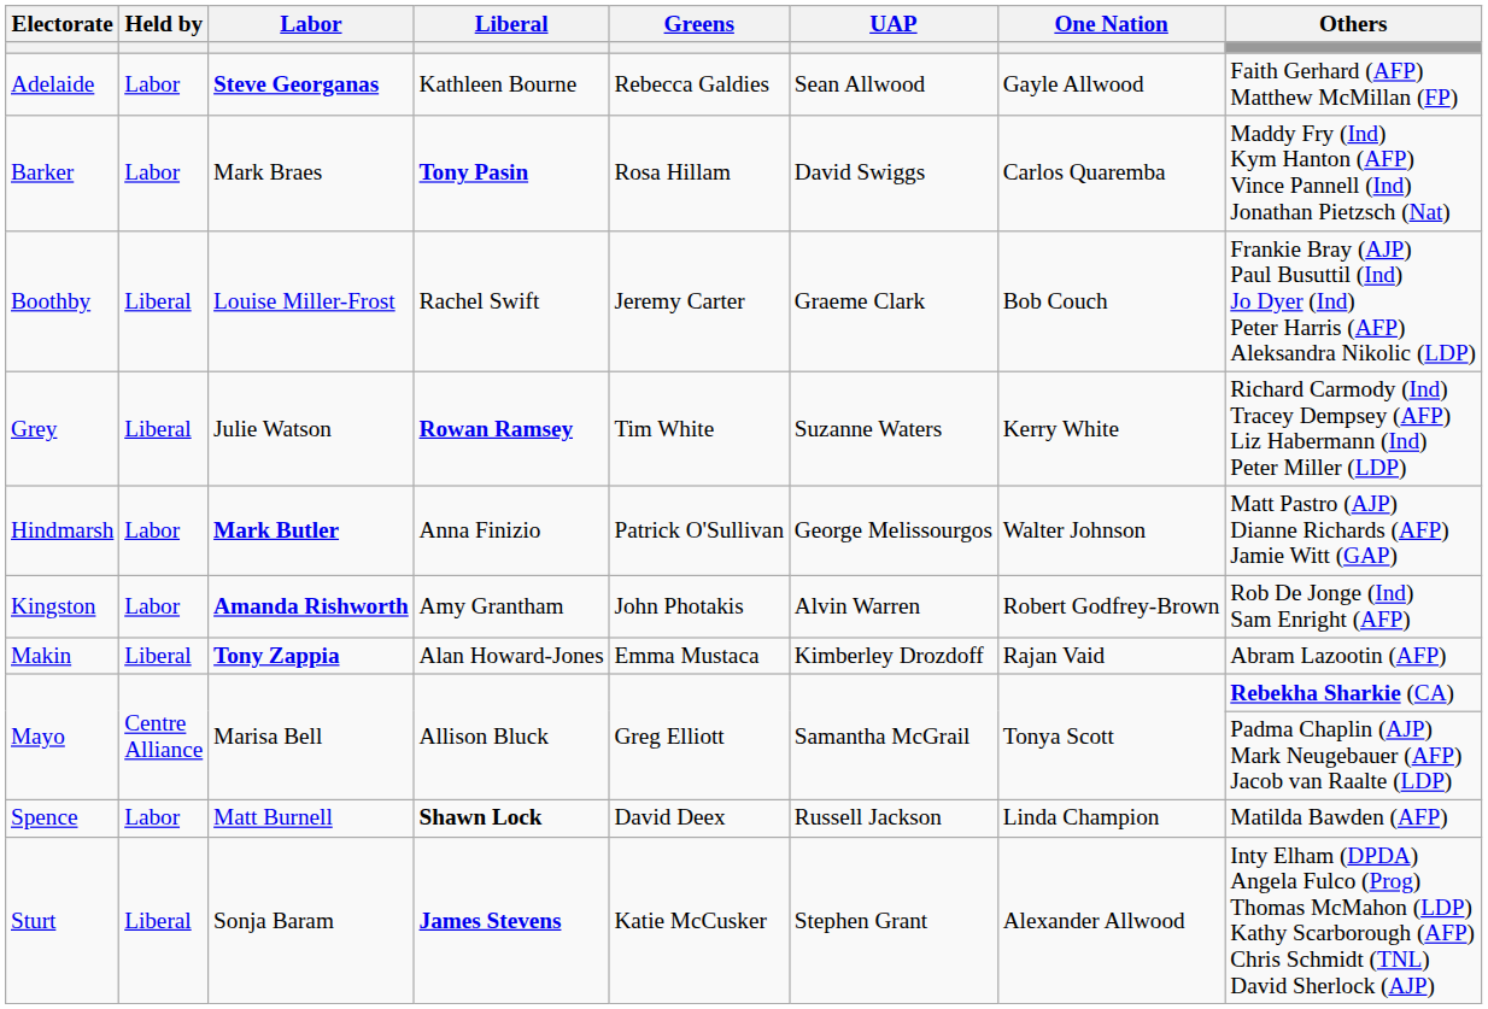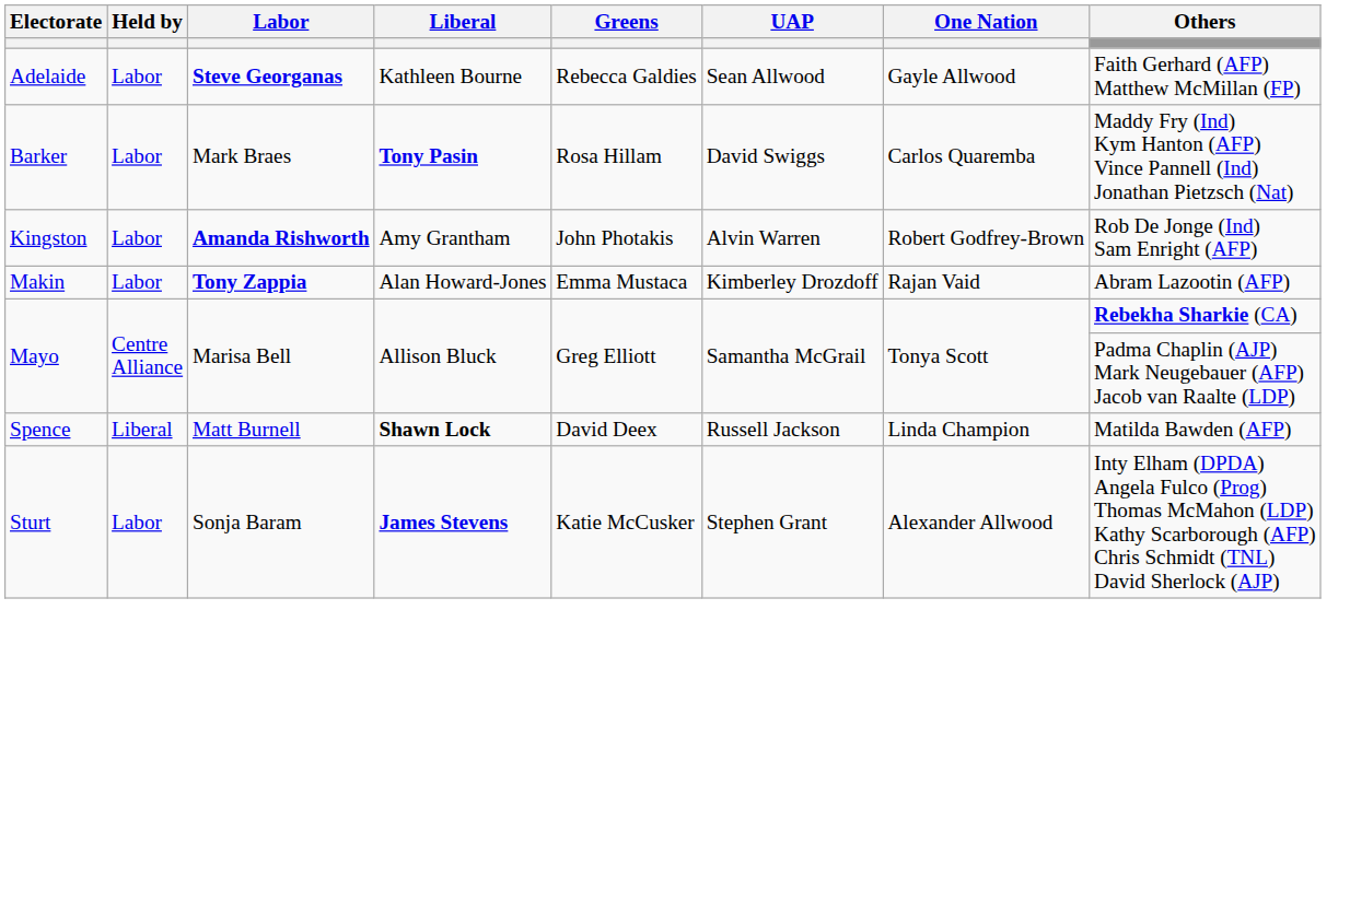- row: Boothby | Liberal | Louise Miller-Frost | Rachel Swift | Jeremy Carter | Graeme Clark | Bob Couch | Frankie Bray (AJP) Paul Busuttil (Ind) Jo Dyer (Ind) Peter Harris (AFP) Aleksandra Nikolic (LDP)
- row: Grey | Liberal | Julie Watson | Rowan Ramsey | Tim White | Suzanne Waters | Kerry White | Richard Carmody (Ind) Tracey Dempsey (AFP) Liz Habermann (Ind) Peter Miller (LDP)
- row: Hindmarsh | Labor | Mark Butler | Anna Finizio | Patrick O'Sullivan | George Melissourgos | Walter Johnson | Matt Pastro (AJP) Dianne Richards (AFP) Jamie Witt (GAP)
Makin | Held by: Liberal -> Labor
Spence | Held by: Labor -> Liberal
Sturt | Held by: Liberal -> Labor
